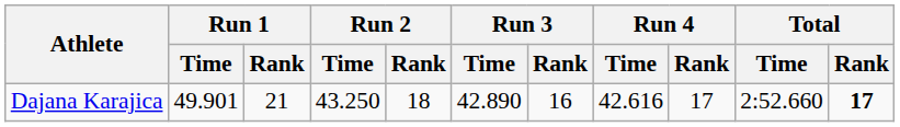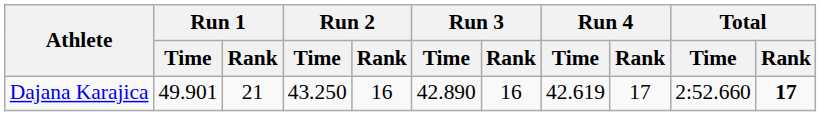Dajana Karajica | Run 2 / Rank: 18 -> 16
Dajana Karajica | Run 4 / Time: 42.616 -> 42.619
